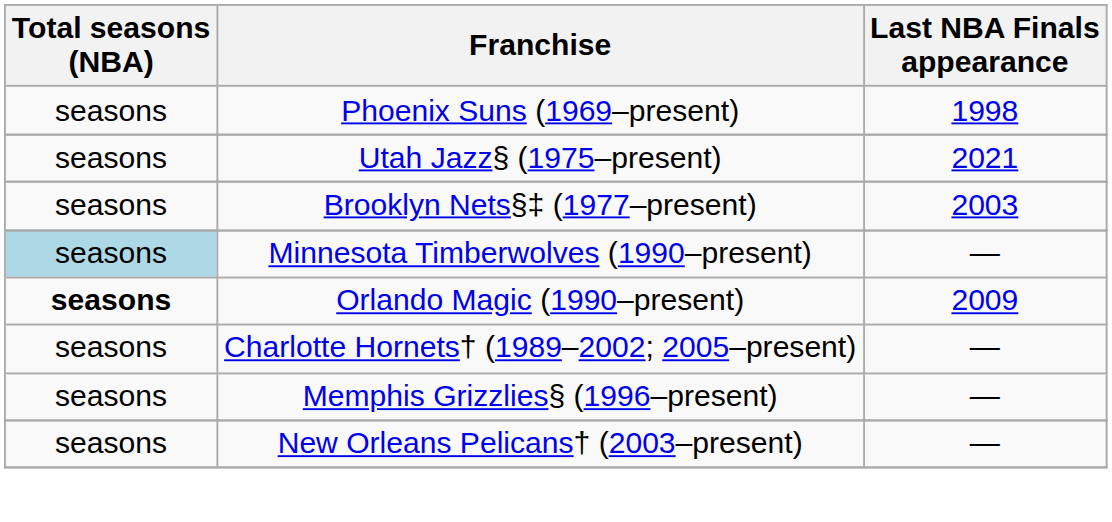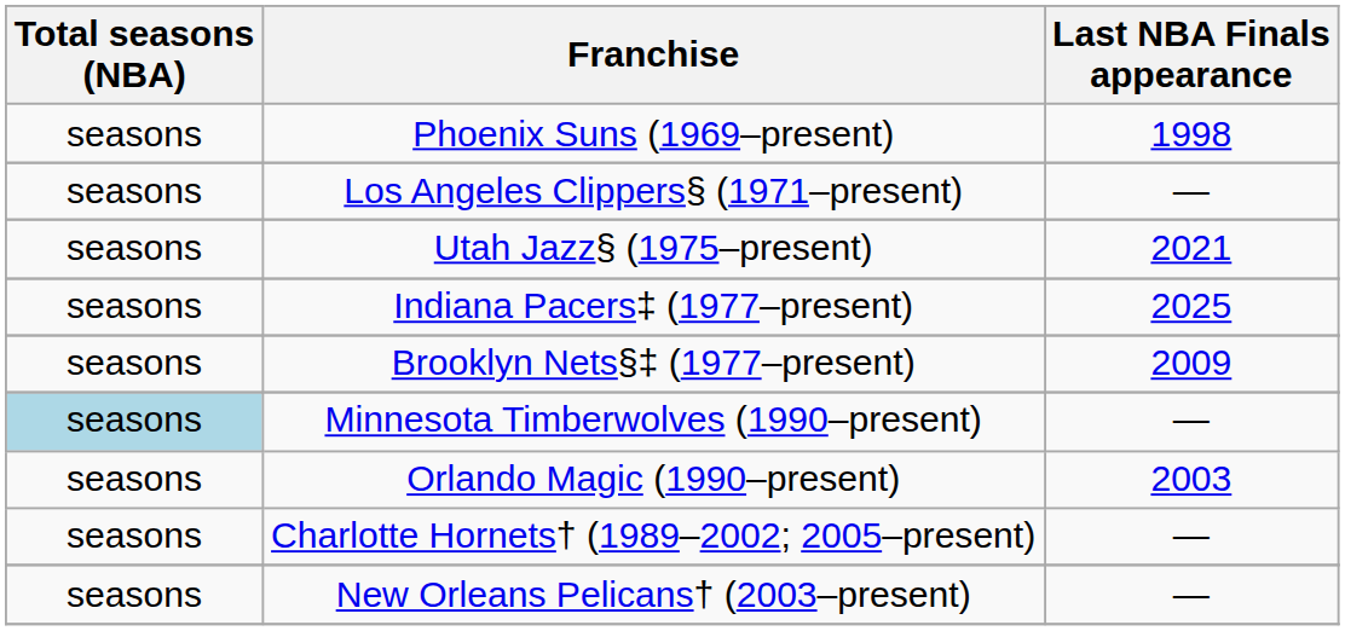+ row: seasons | Los Angeles Clippers§ (1971–present) | —
+ row: seasons | Indiana Pacers‡ (1977–present) | 2025
Brooklyn Nets§‡ (1977–present) | Last NBA Finals appearance: 2003 -> 2009
Orlando Magic (1990–present) | Total seasons (NBA): bold -> normal
Orlando Magic (1990–present) | Last NBA Finals appearance: 2009 -> 2003
- row: seasons | Memphis Grizzlies§ (1996–present) | —
